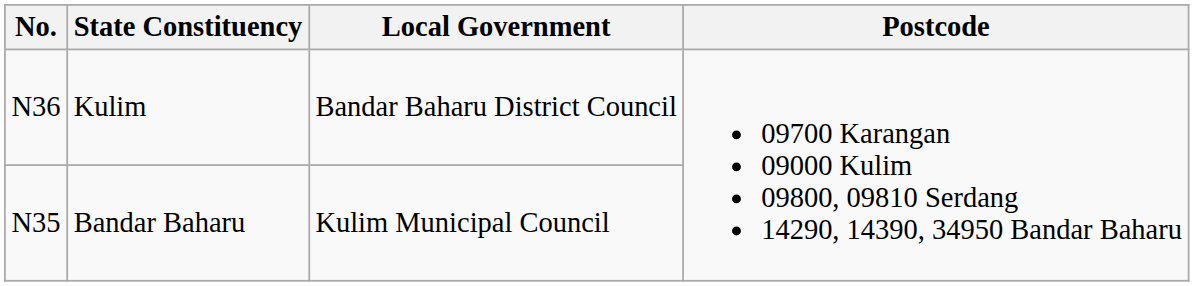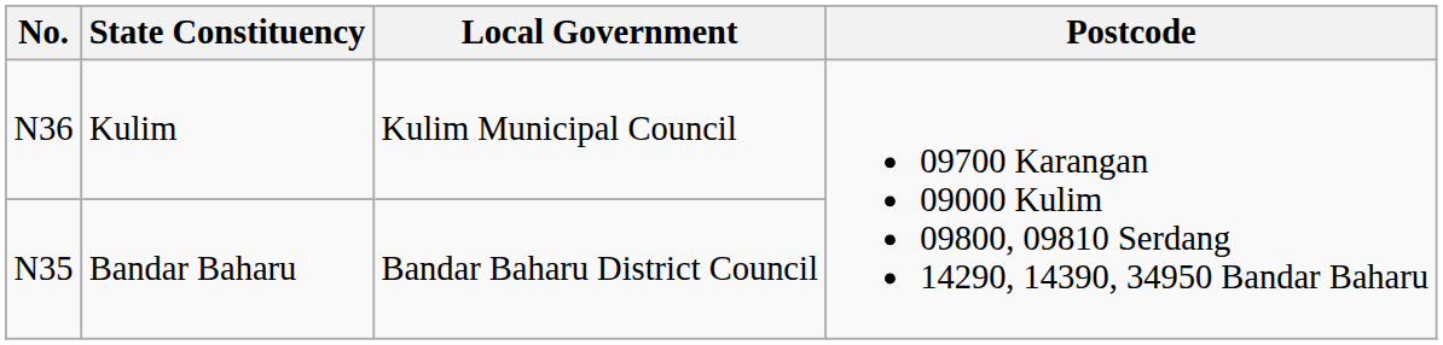Kulim | Local Government: Bandar Baharu District Council -> Kulim Municipal Council
Bandar Baharu | Local Government: Kulim Municipal Council -> Bandar Baharu District Council
